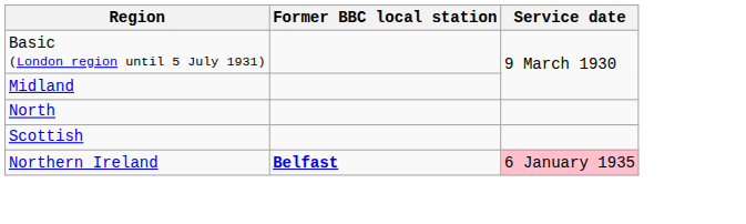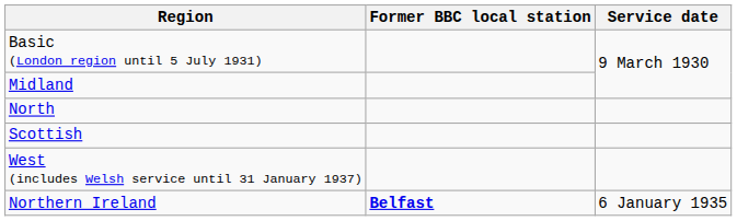+ row: West (includes Welsh service until 31 January 1937)
Northern Ireland | Service date: pink background -> no background
